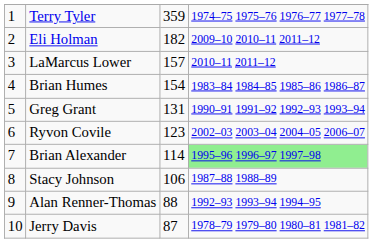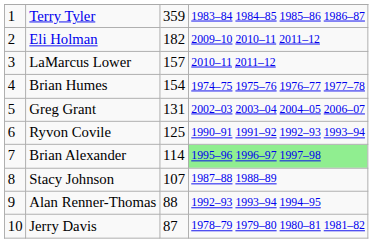Terry Tyler | column 4: 1974–75 1975–76 1976–77 1977–78 -> 1983–84 1984–85 1985–86 1986–87
Brian Humes | column 4: 1983–84 1984–85 1985–86 1986–87 -> 1974–75 1975–76 1976–77 1977–78
Greg Grant | column 4: 1990–91 1991–92 1992–93 1993–94 -> 2002–03 2003–04 2004–05 2006–07
Ryvon Covile | column 3: 123 -> 125
Ryvon Covile | column 4: 2002–03 2003–04 2004–05 2006–07 -> 1990–91 1991–92 1992–93 1993–94
Stacy Johnson | column 3: 106 -> 107
